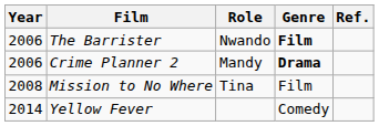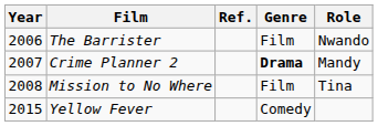columns swapped: Role <-> Ref.
The Barrister | Genre: bold -> normal
Crime Planner 2 | Year: 2006 -> 2007
Yellow Fever | Year: 2014 -> 2015
